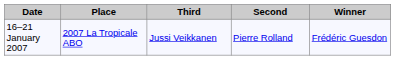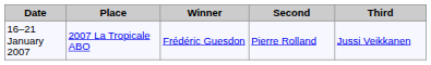columns swapped: Winner <-> Third
